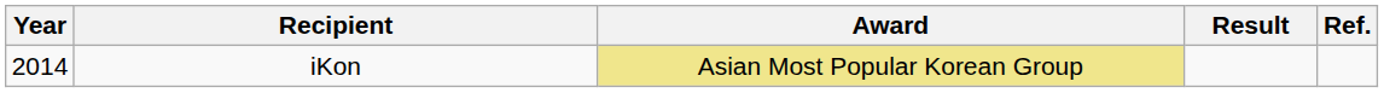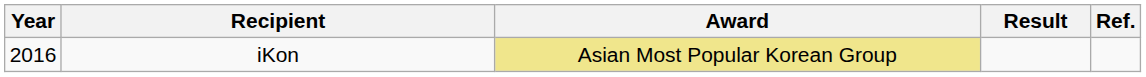iKon | Year: 2014 -> 2016
